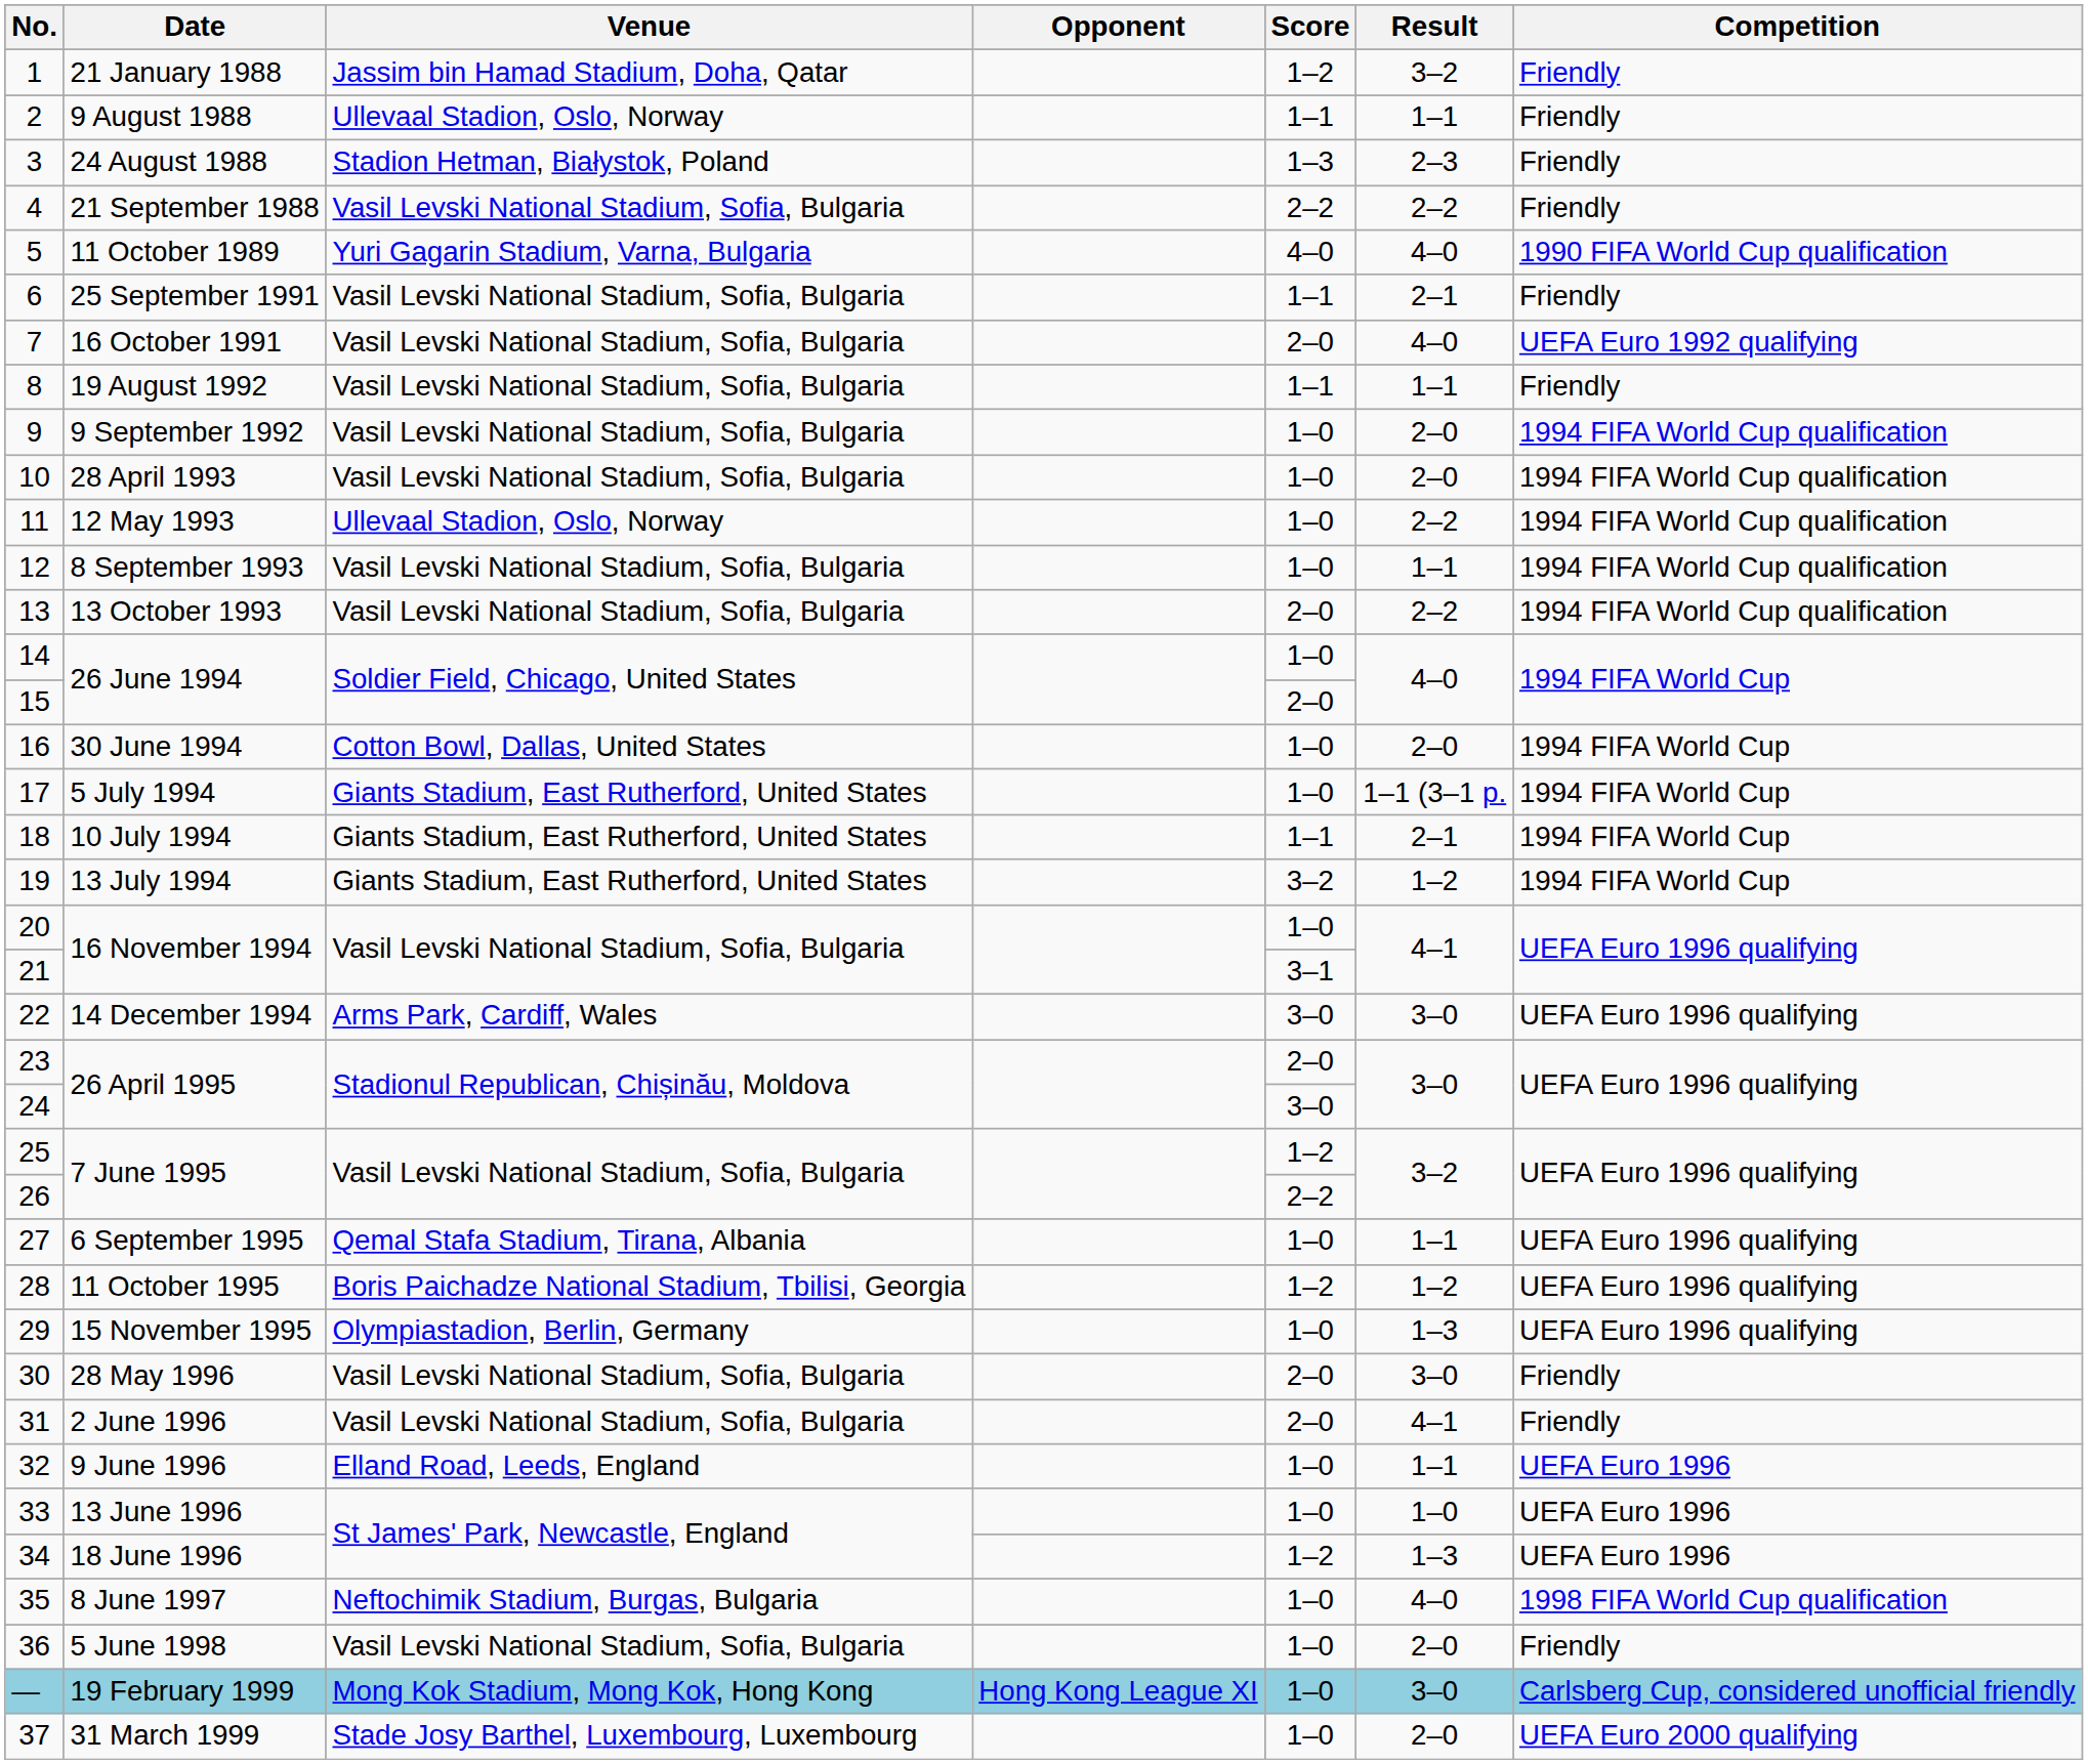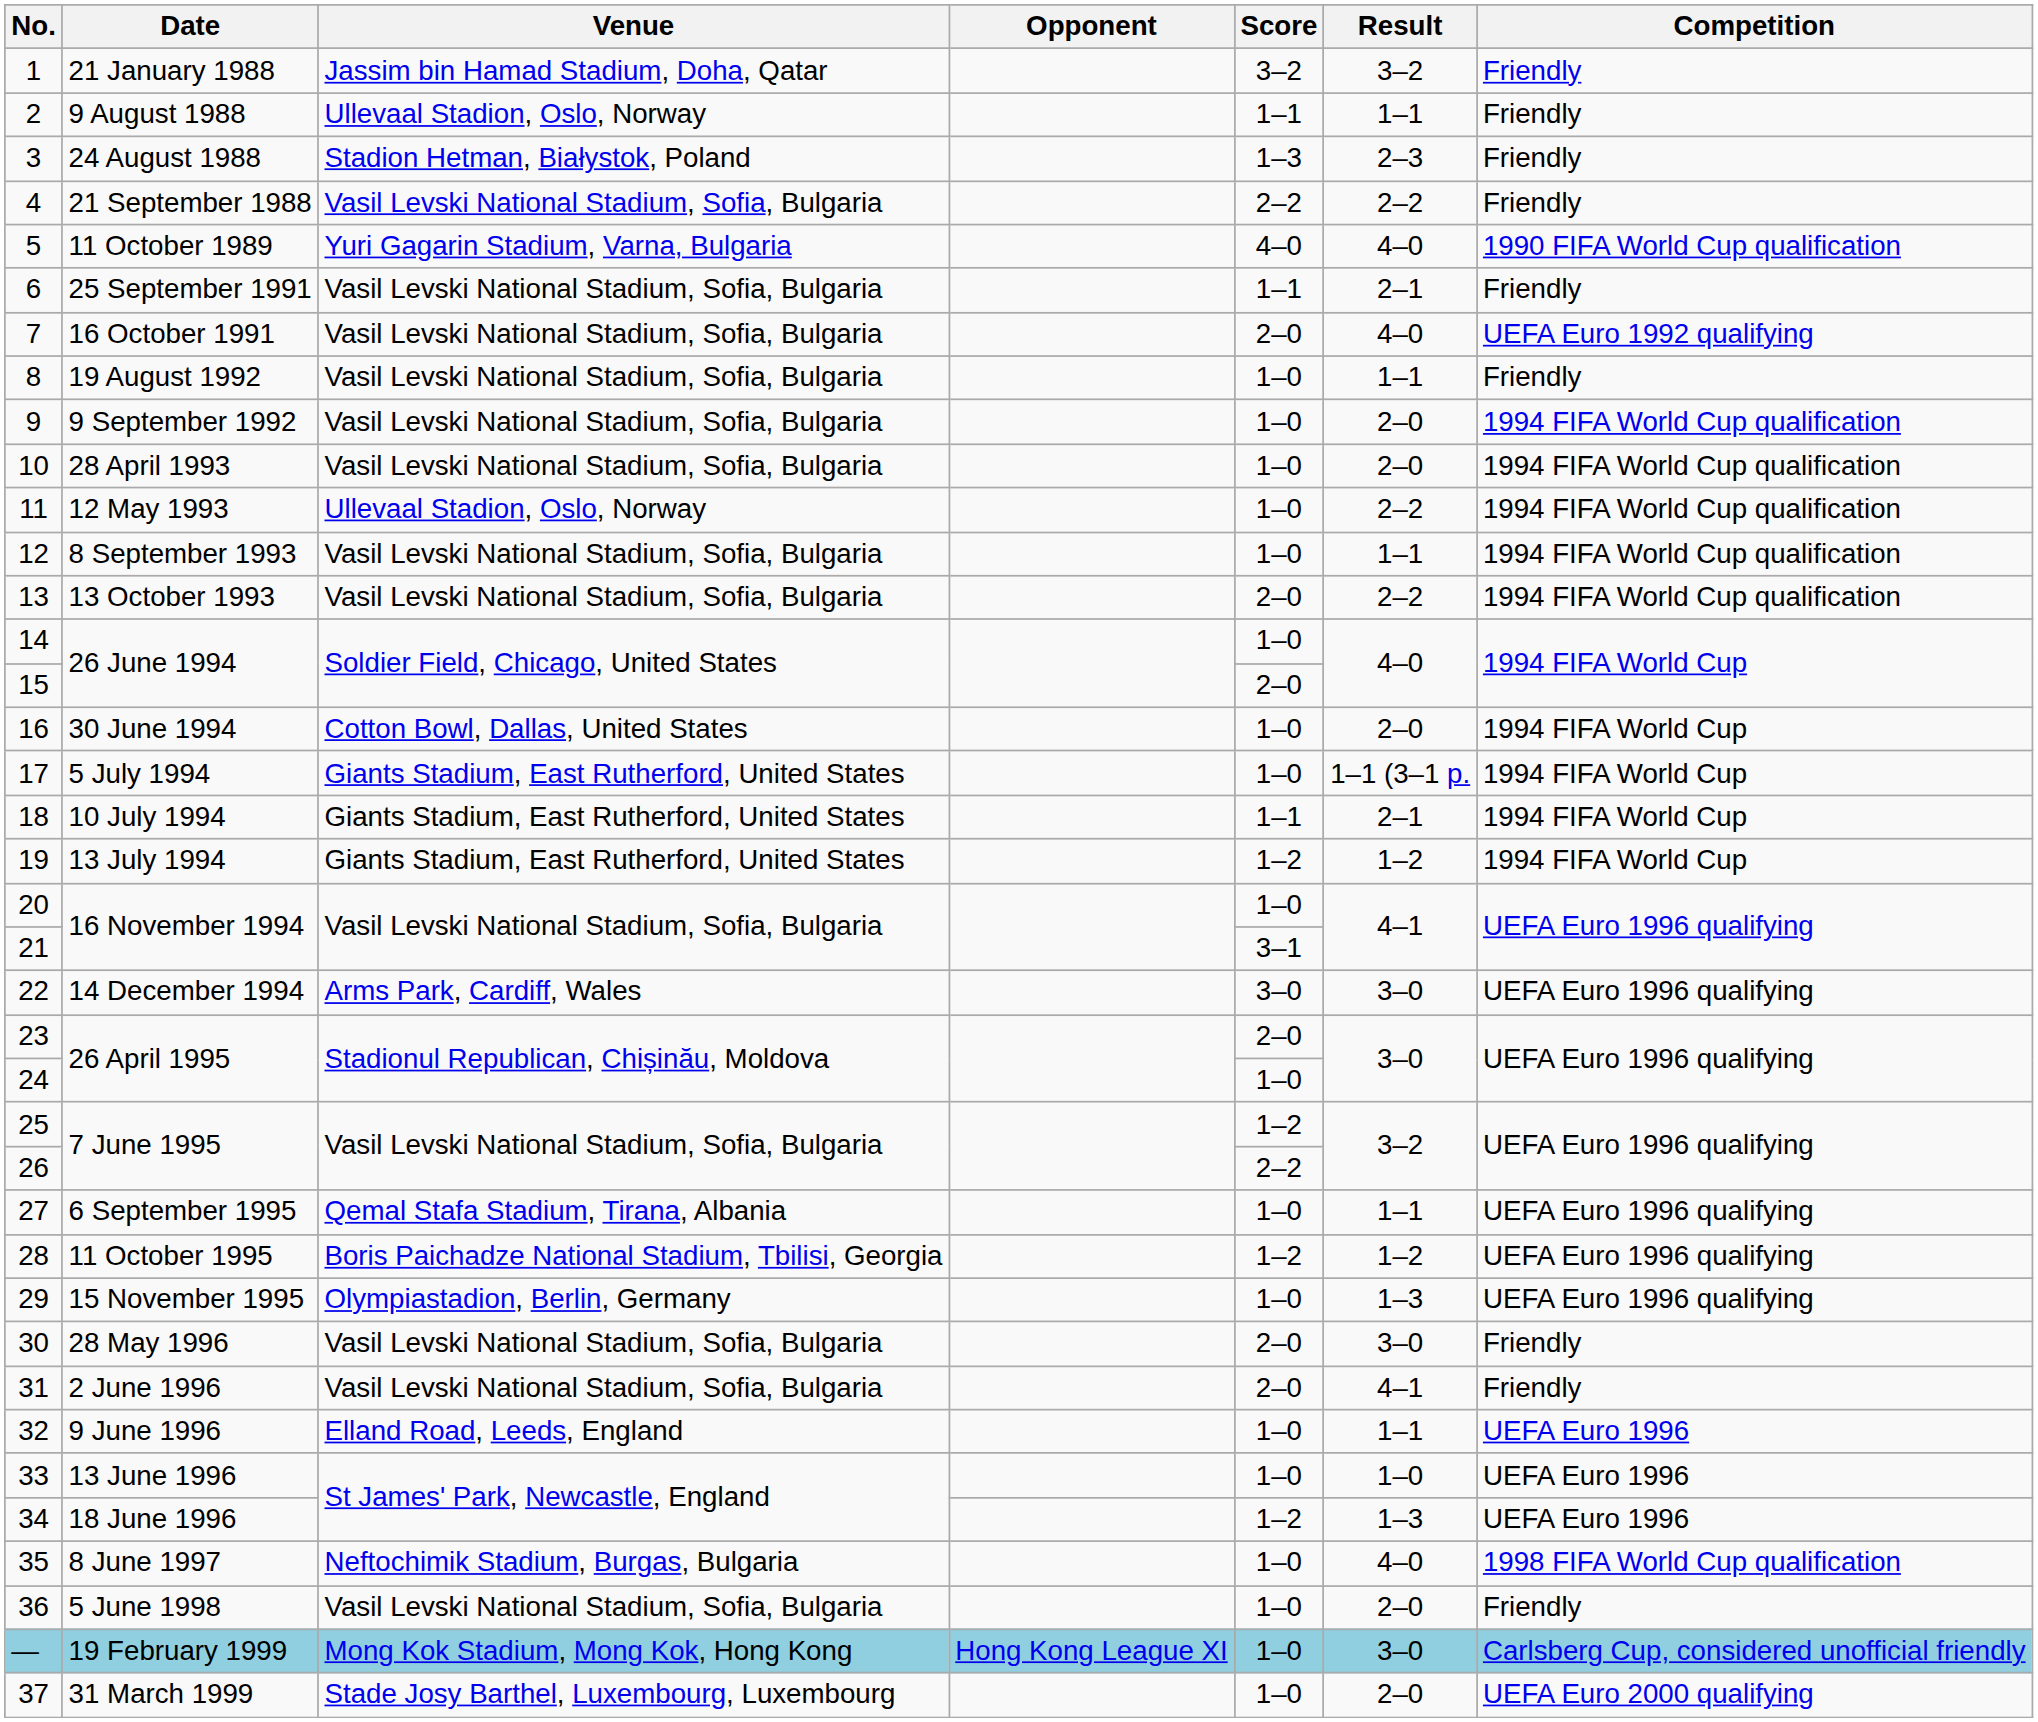1 | Score: 1–2 -> 3–2
8 | Score: 1–1 -> 1–0
19 | Score: 3–2 -> 1–2
24 | Score: 3–0 -> 1–0
